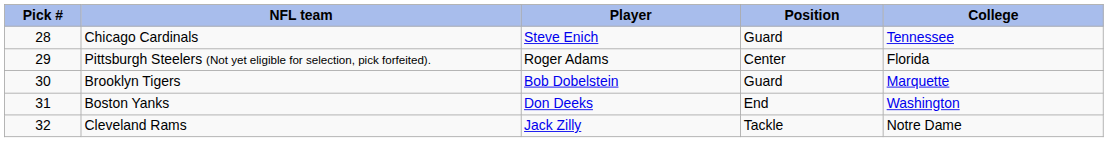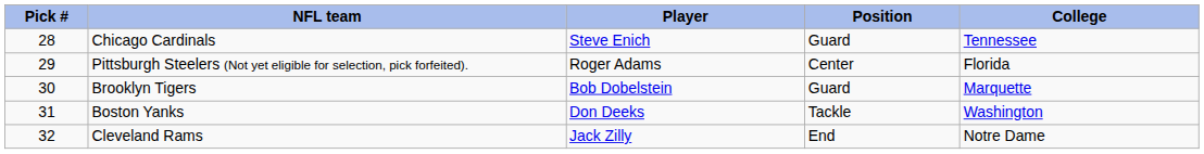Boston Yanks | Position: End -> Tackle
Cleveland Rams | Position: Tackle -> End
